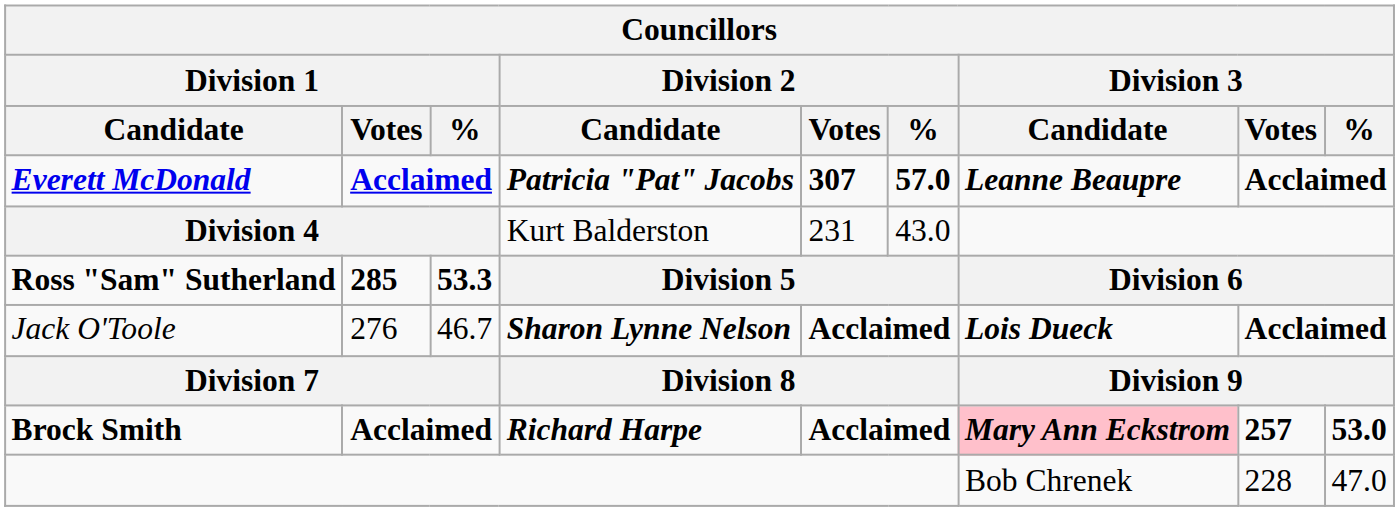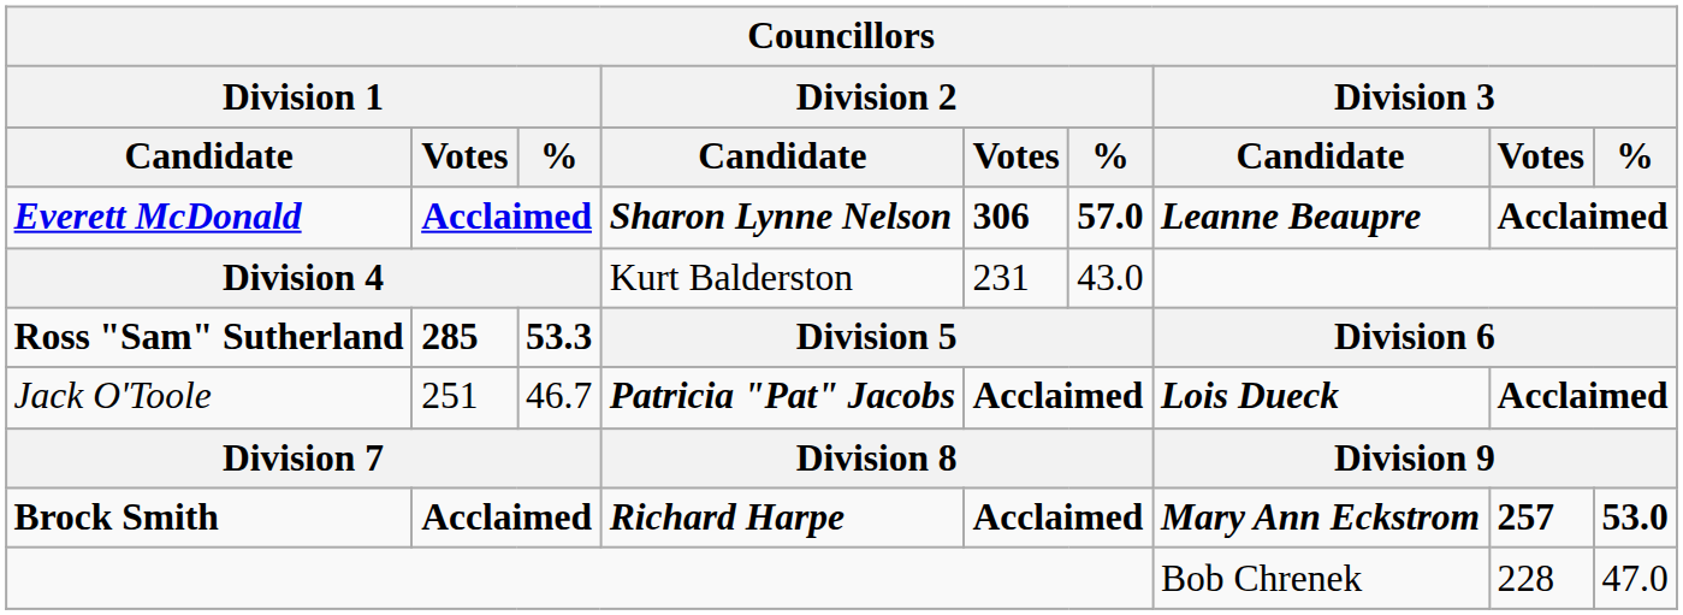Everett McDonald | Division 2 / Candidate: Patricia "Pat" Jacobs -> Sharon Lynne Nelson
Everett McDonald | Division 2 / Votes: 307 -> 306
Jack O'Toole | Division 1 / Votes: 276 -> 251
Jack O'Toole | Division 2 / Candidate: Sharon Lynne Nelson -> Patricia "Pat" Jacobs
Brock Smith | Division 3 / Candidate: pink background -> no background
